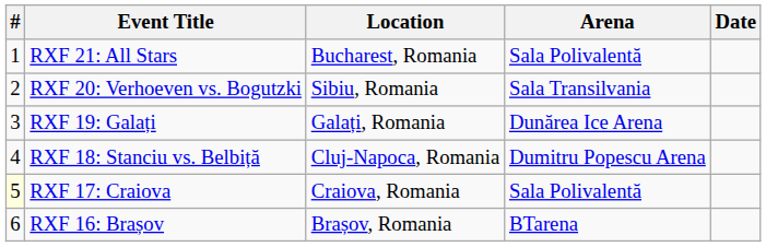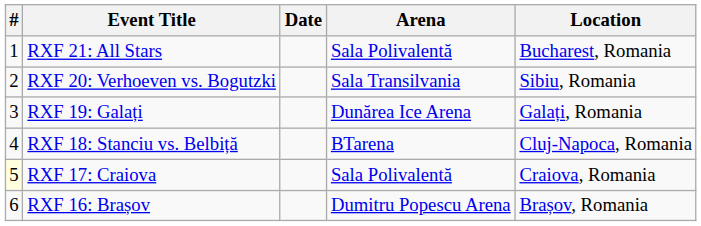columns swapped: Date <-> Location
RXF 18: Stanciu vs. Belbiță | Arena: Dumitru Popescu Arena -> BTarena
RXF 16: Brașov | Arena: BTarena -> Dumitru Popescu Arena
